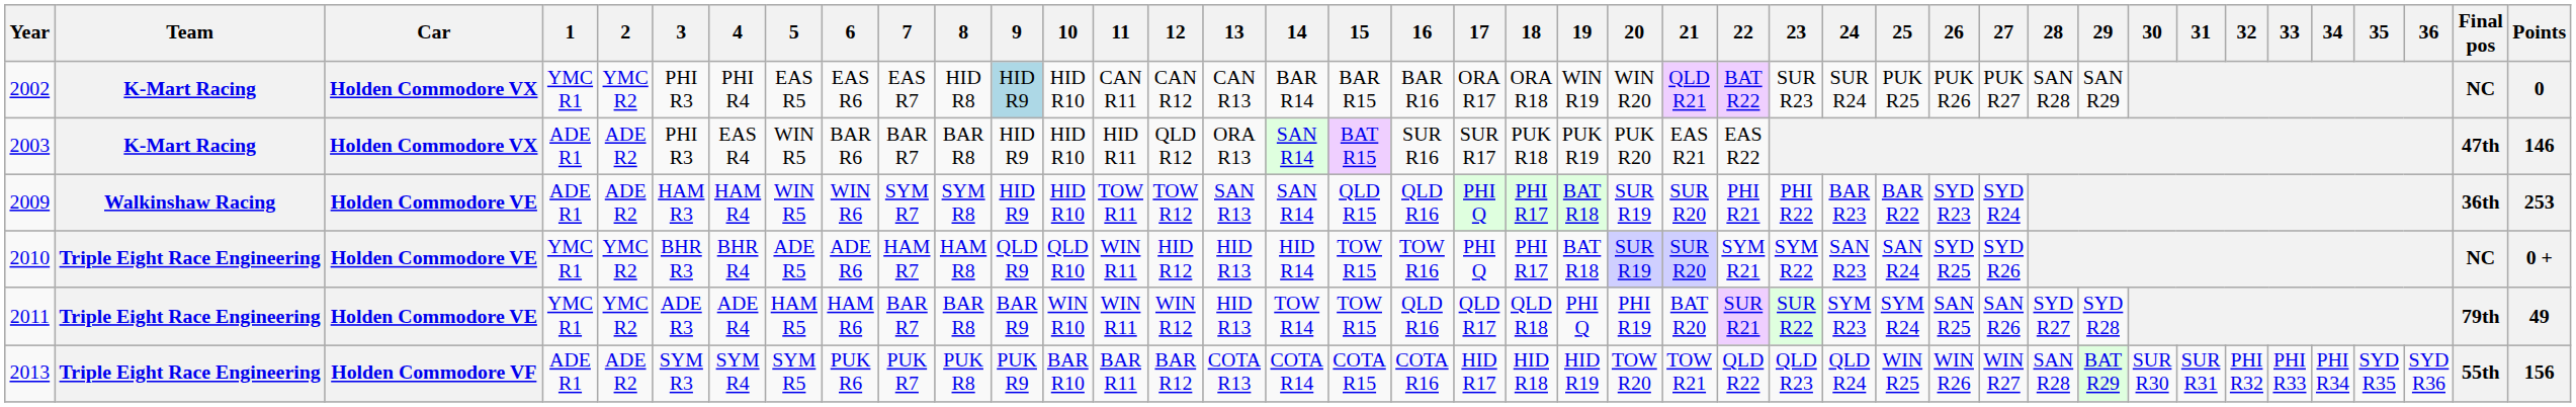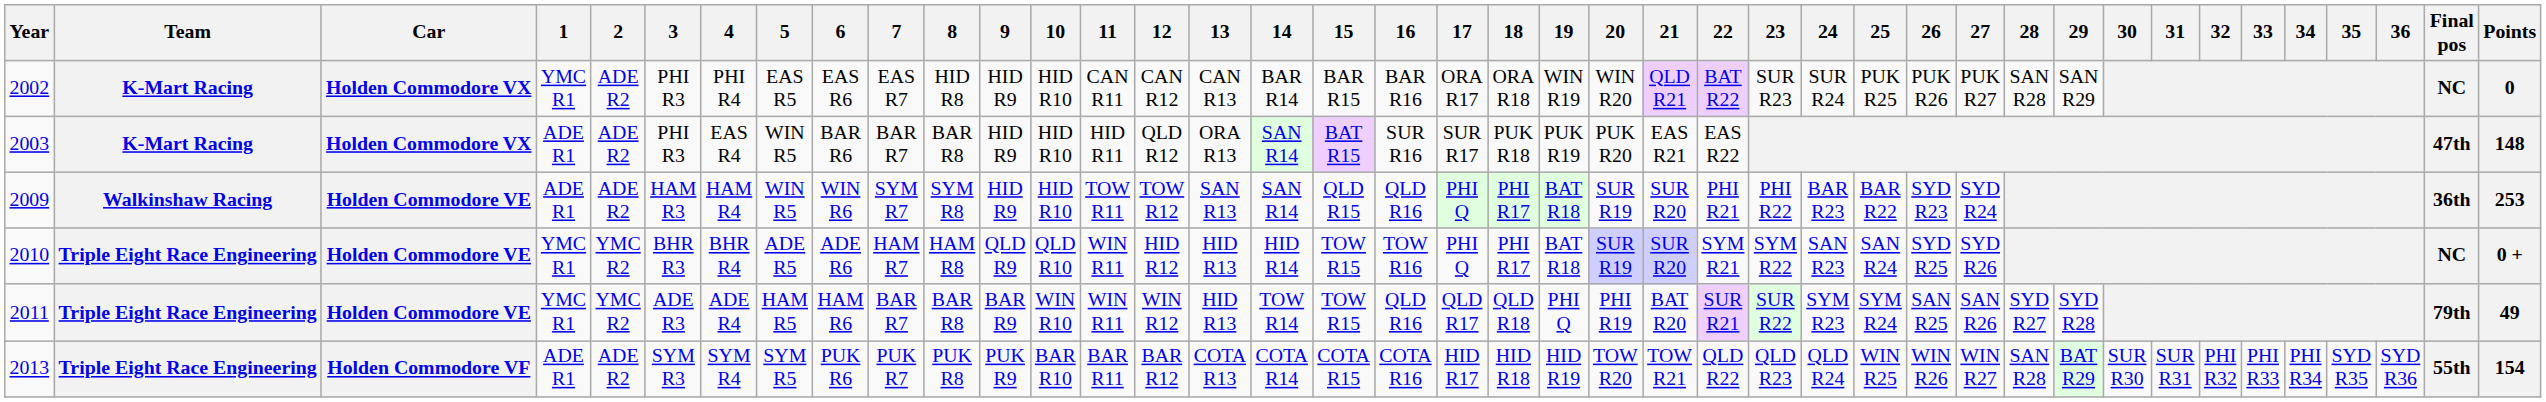2002 | 2: YMC R2 -> ADE R2
2002 | 9: lightblue background -> no background
2003 | Points: 146 -> 148
2013 | Points: 156 -> 154
